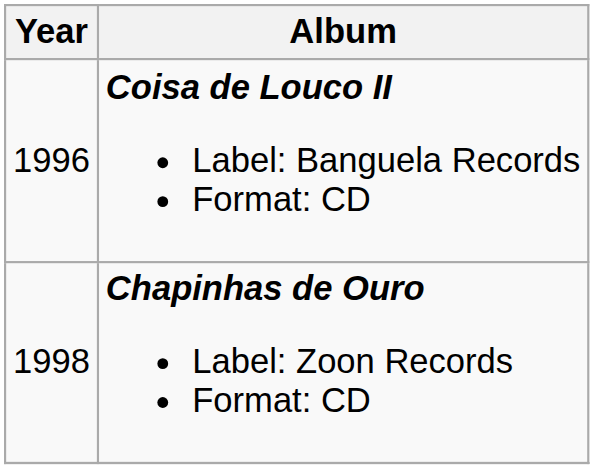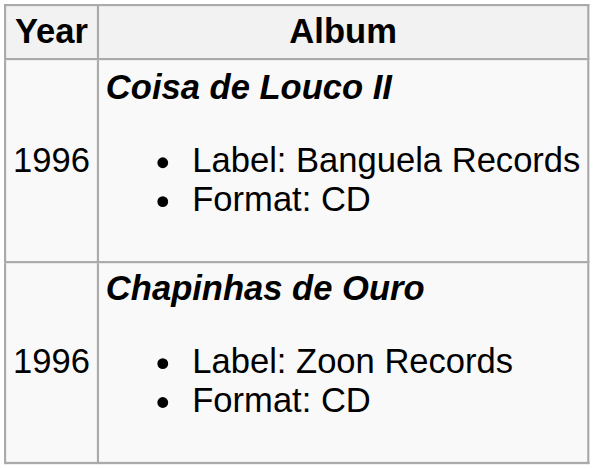Chapinhas de Ouro Label: Zoon Records Format: CD | Year: 1998 -> 1996
